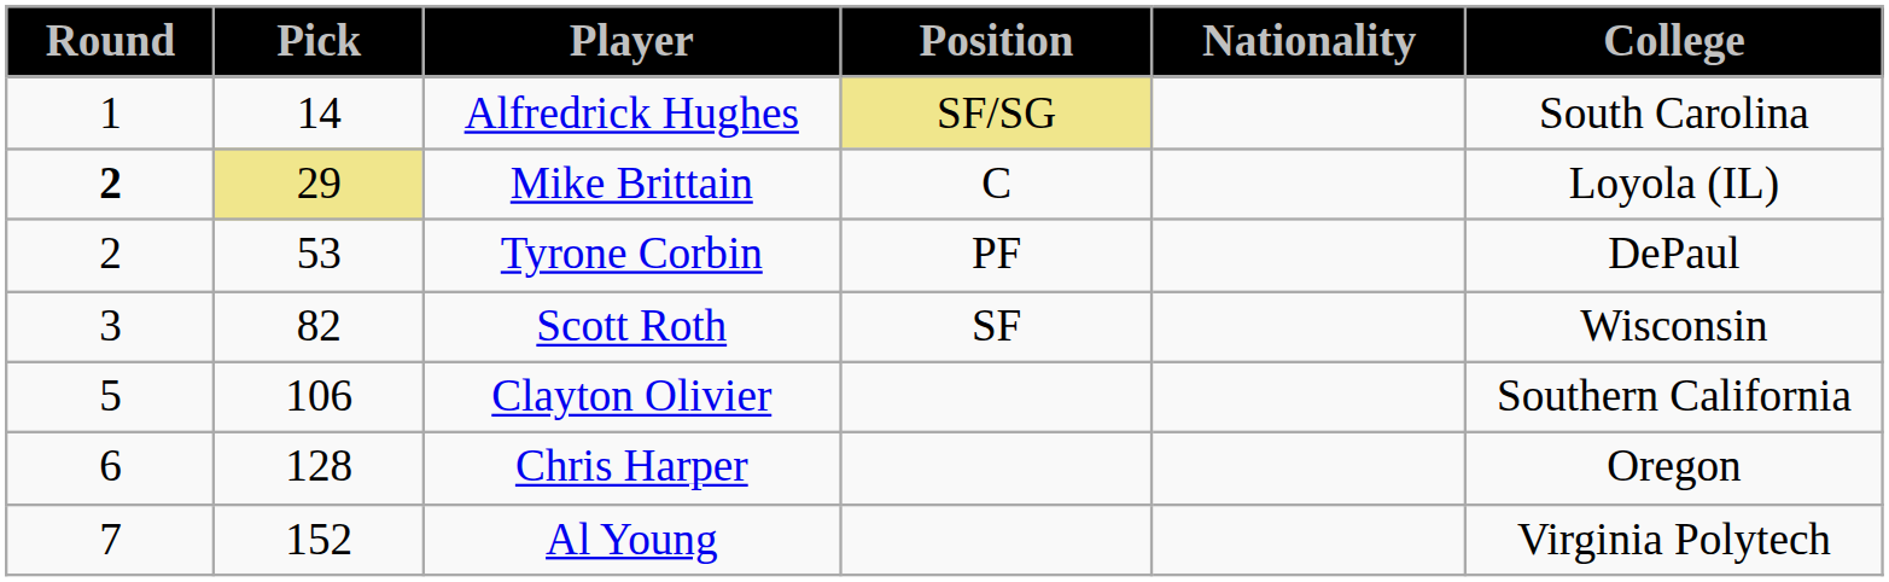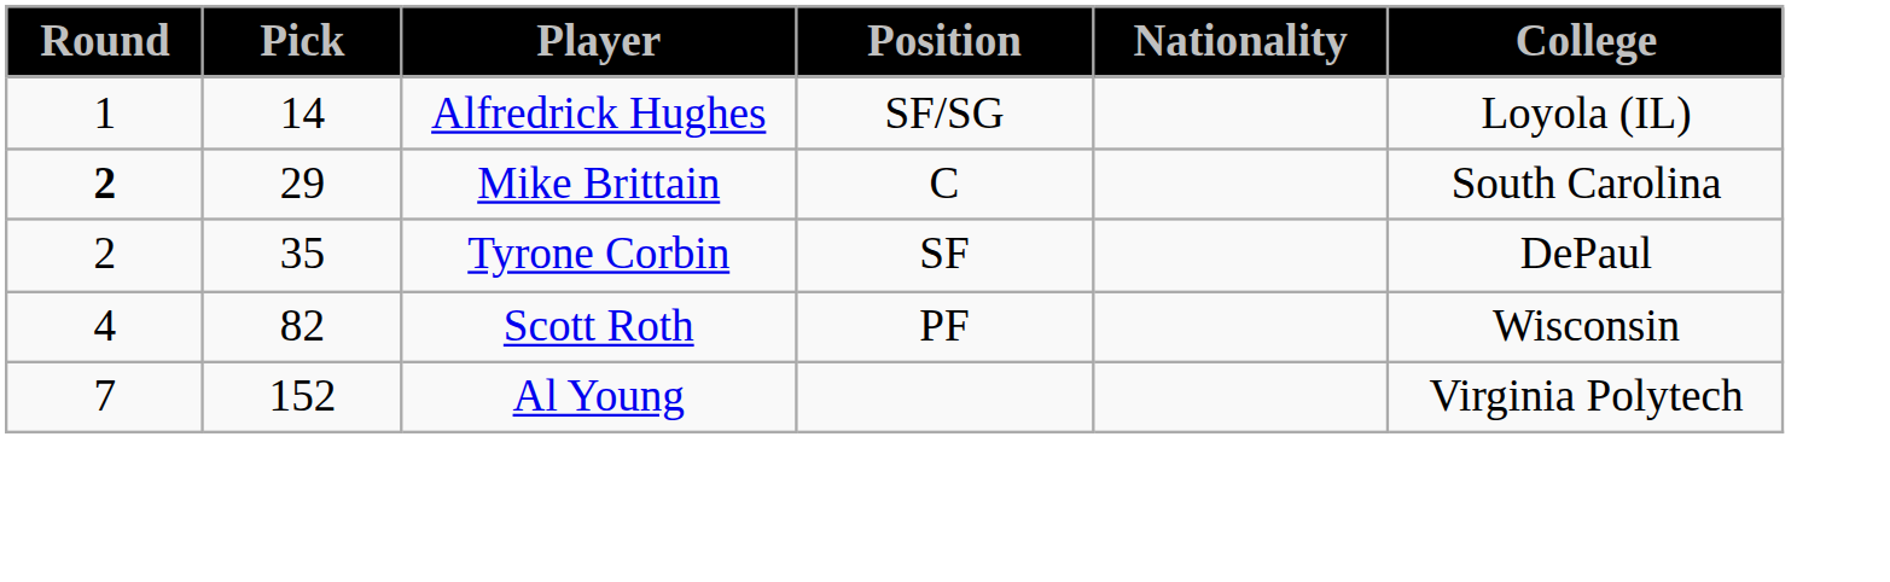Alfredrick Hughes | Position: khaki background -> no background
Alfredrick Hughes | College: South Carolina -> Loyola (IL)
Mike Brittain | Pick: khaki background -> no background
Mike Brittain | College: Loyola (IL) -> South Carolina
Tyrone Corbin | Pick: 53 -> 35
Tyrone Corbin | Position: PF -> SF
Scott Roth | Round: 3 -> 4
Scott Roth | Position: SF -> PF
- row: 5 | 106 | Clayton Olivier | Southern California
- row: 6 | 128 | Chris Harper | Oregon
